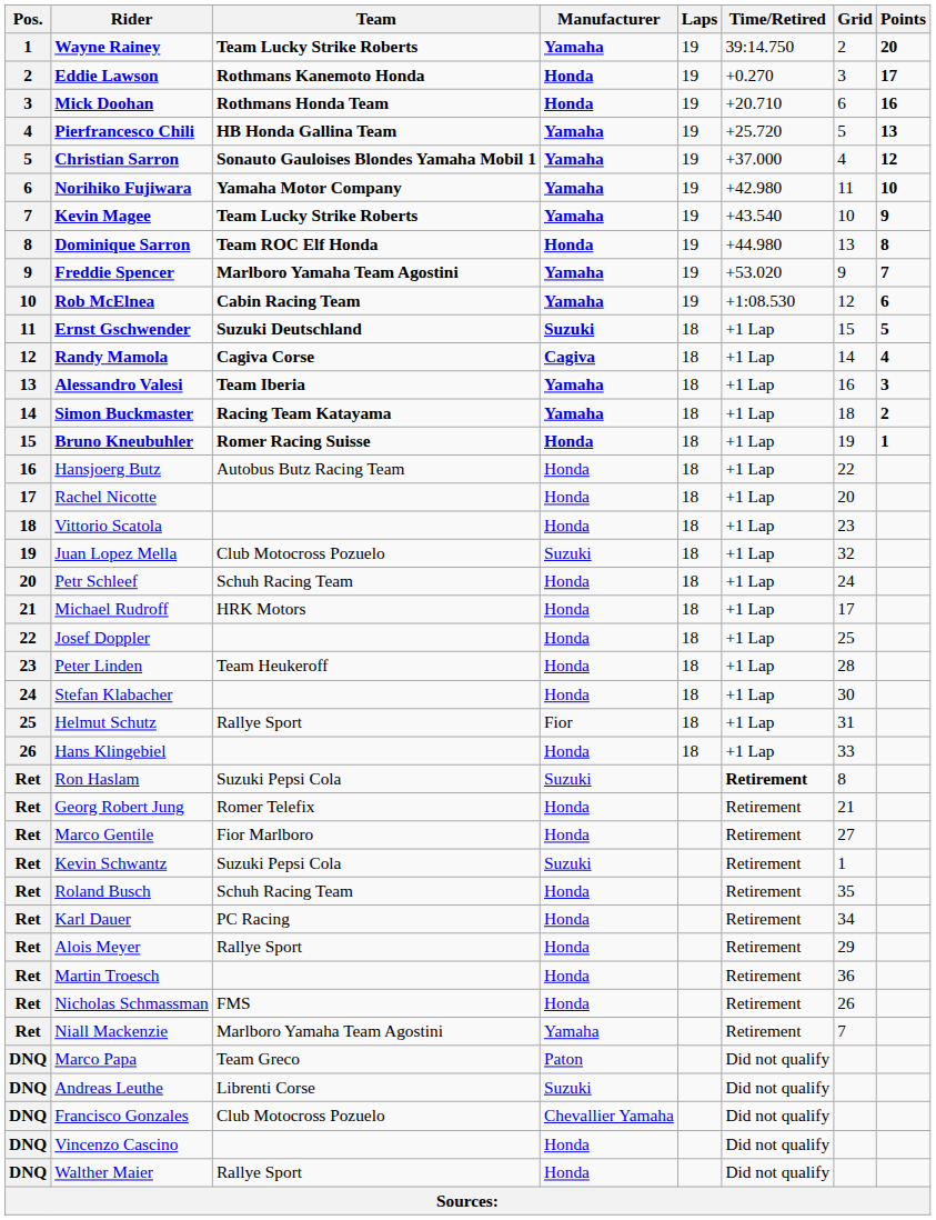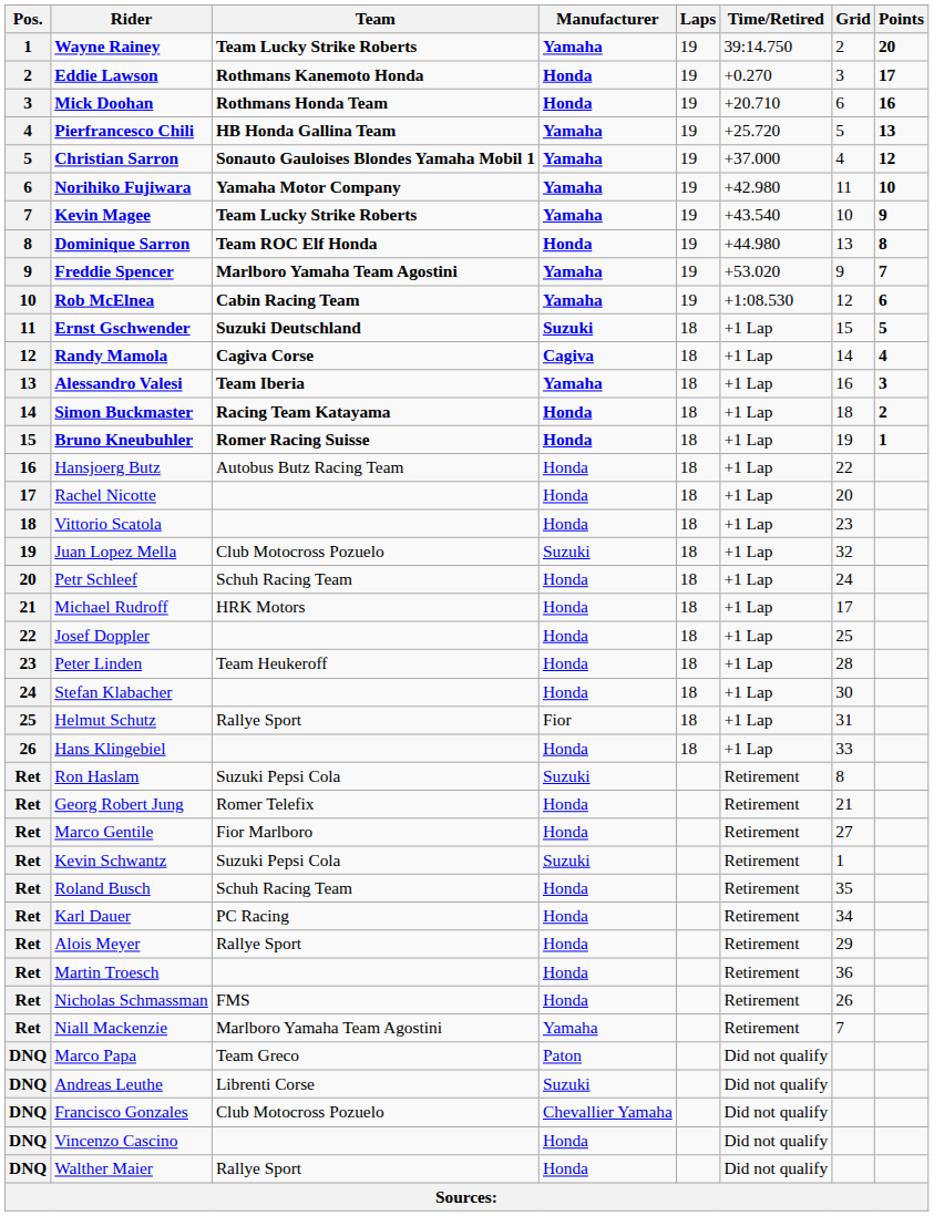Simon Buckmaster | Manufacturer: Yamaha -> Honda
Ron Haslam | Time/Retired: bold -> normal
